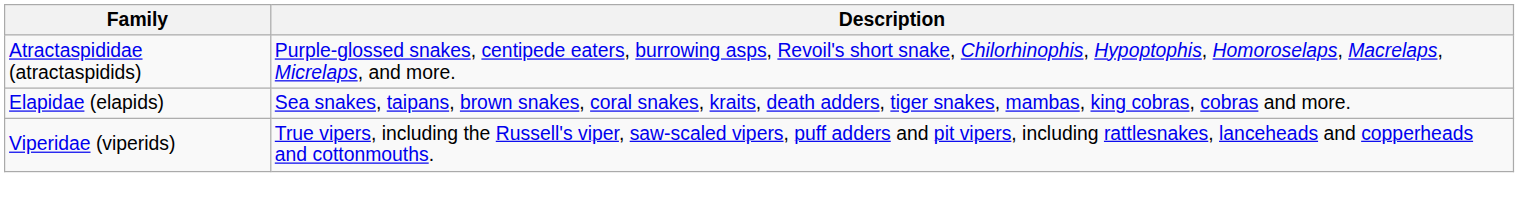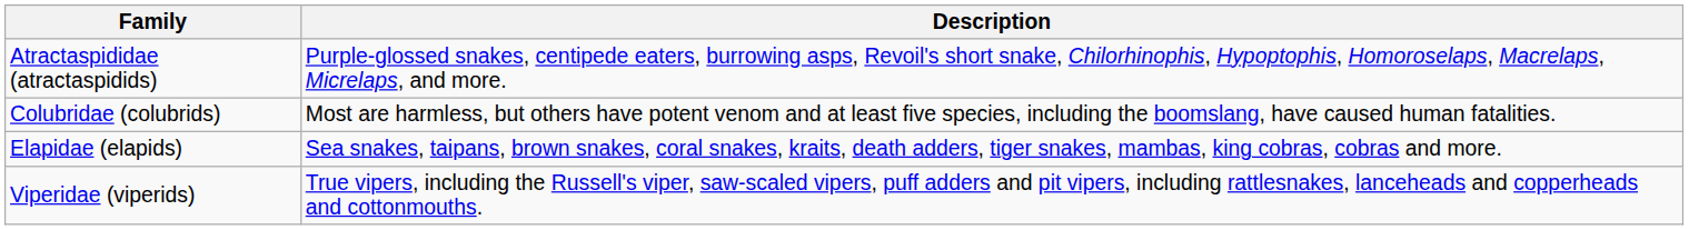+ row: Colubridae (colubrids) | Most are harmless, but others have potent venom and at least five species, including the boomslang, have caused human fatalities.
